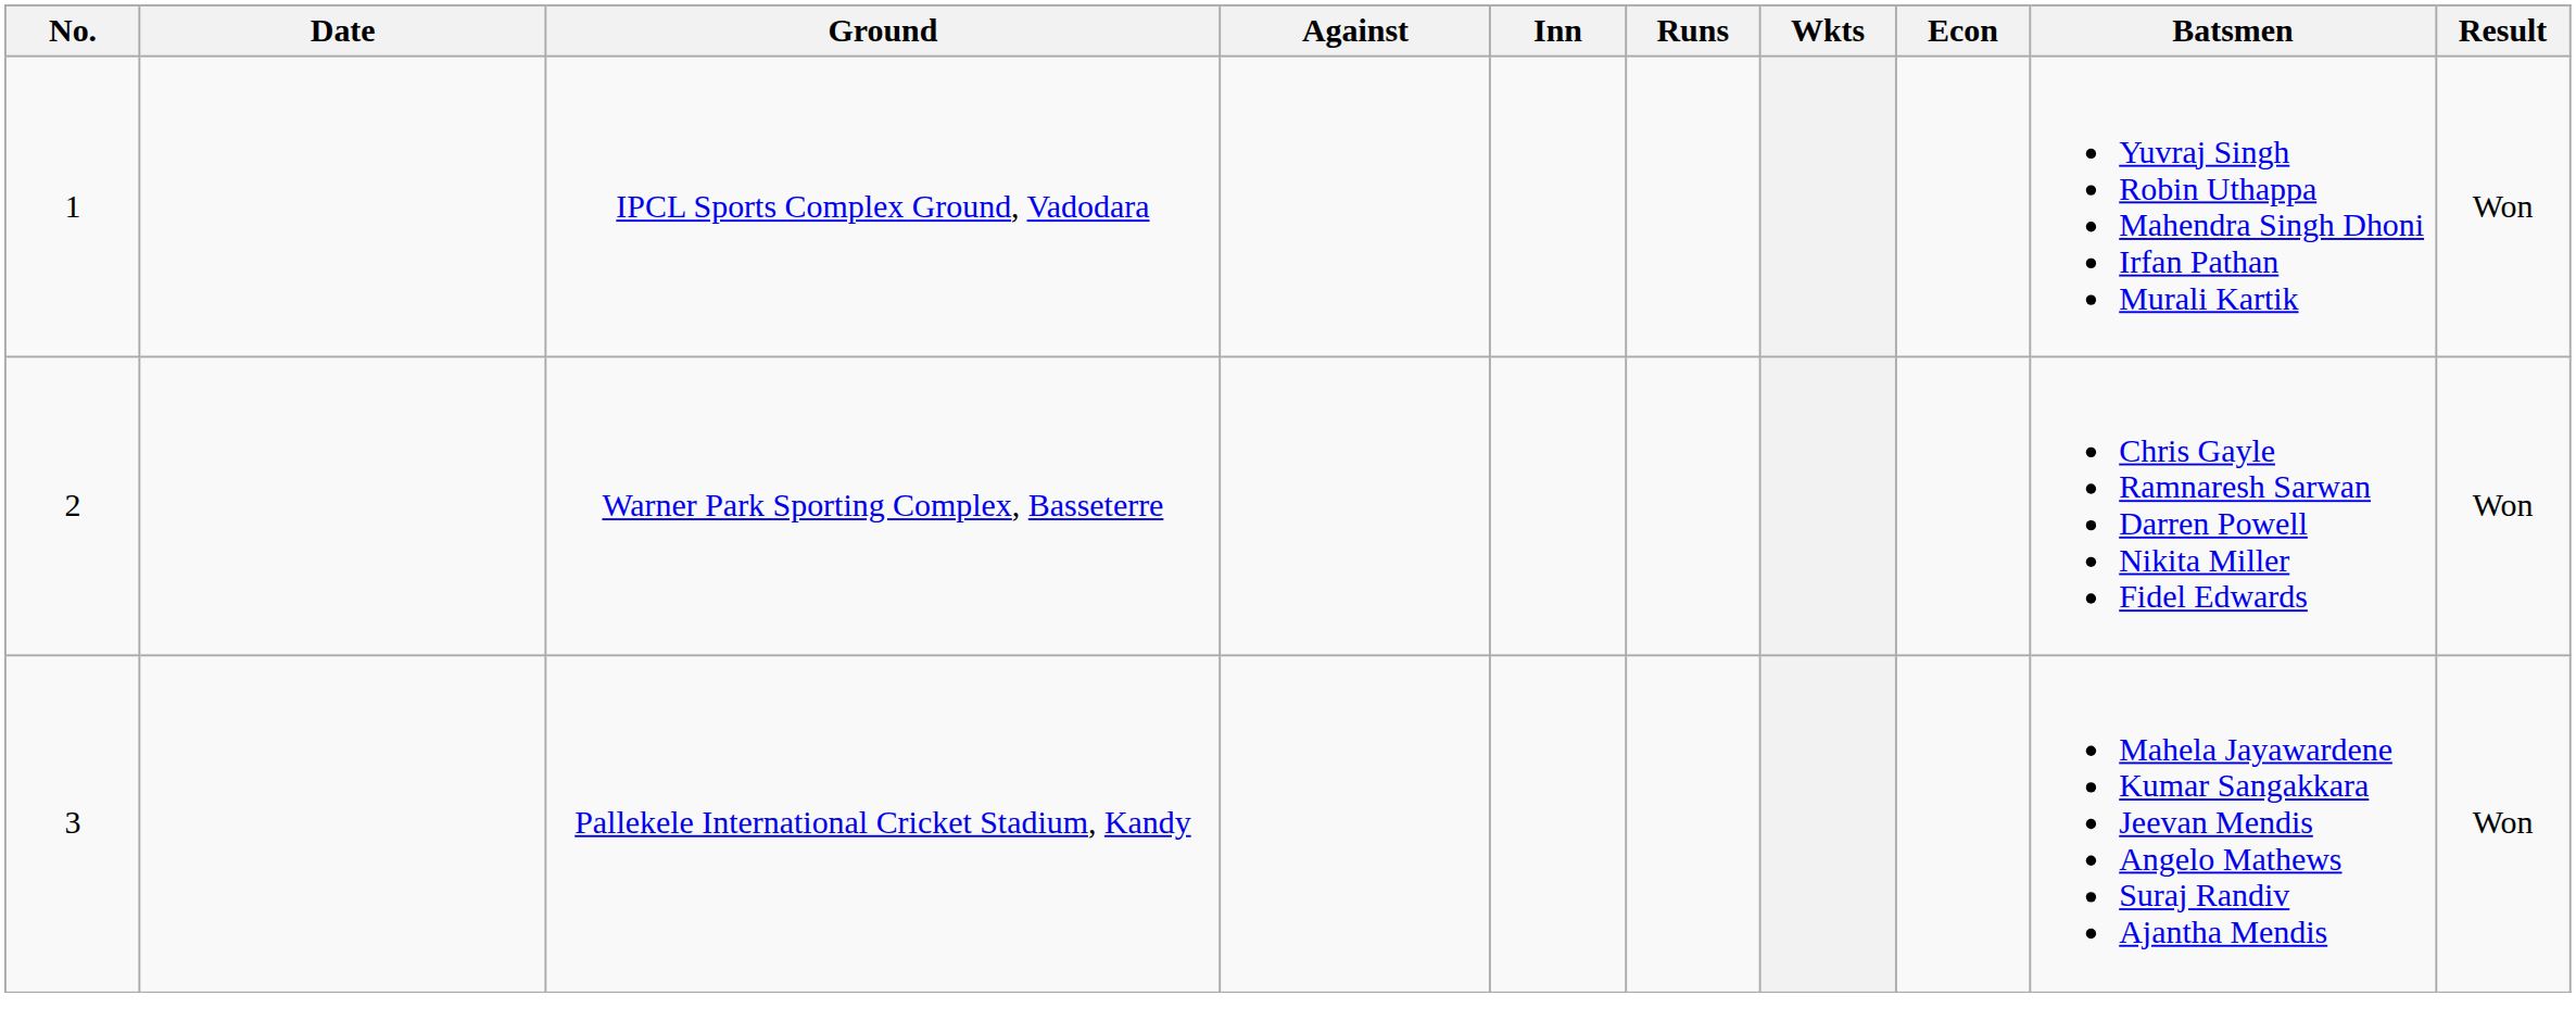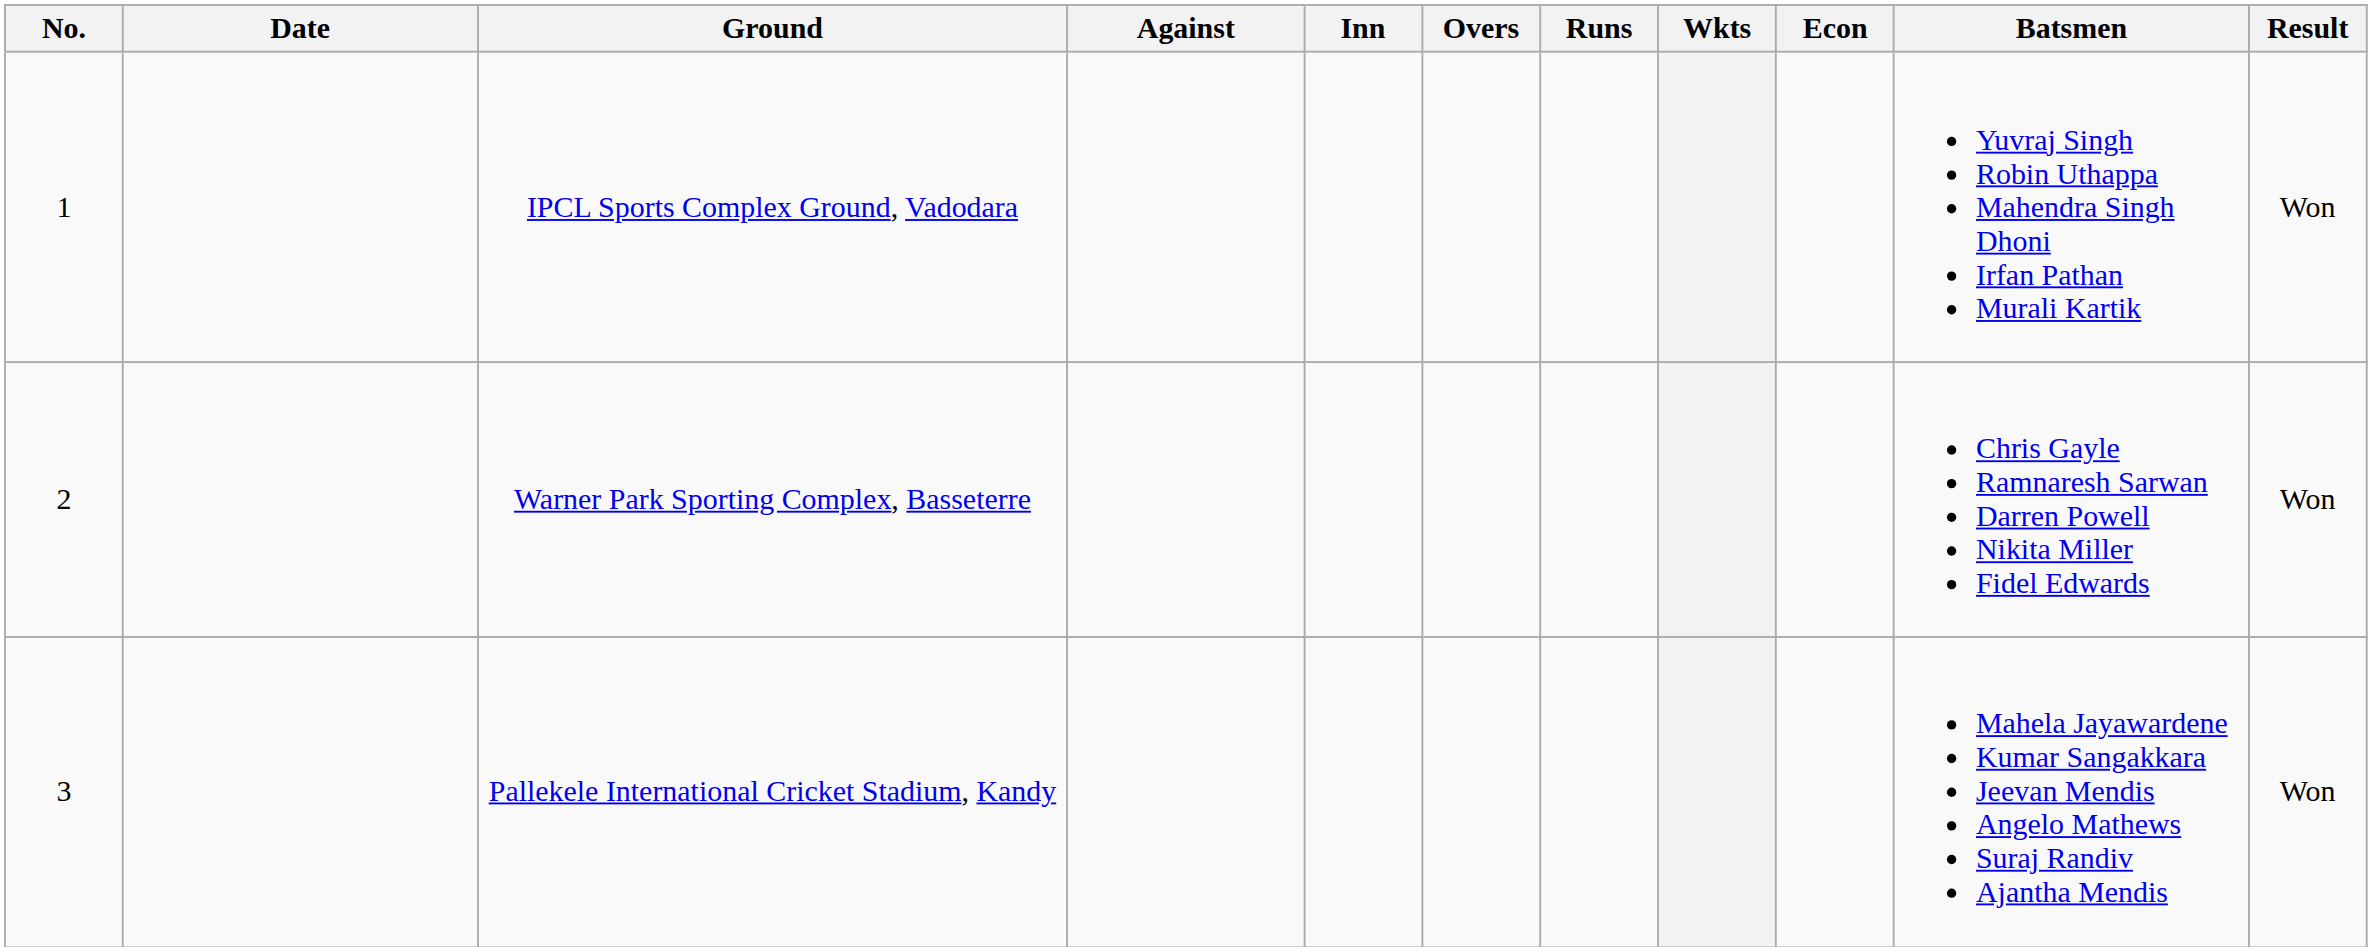+ column: Overs
